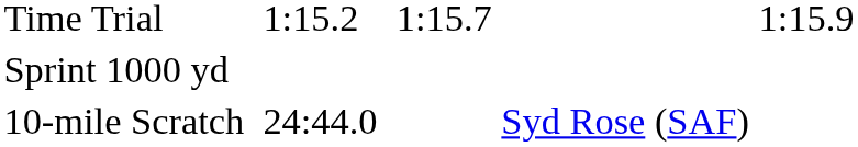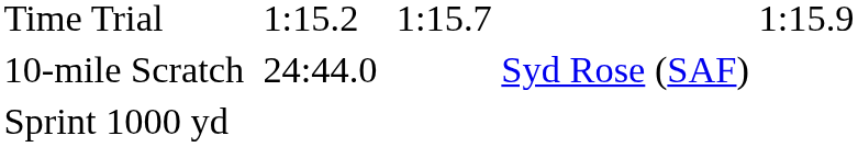rows swapped: Sprint 1000 yd <-> 10-mile Scratch
